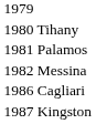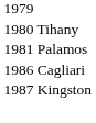- row: 1982 Messina
